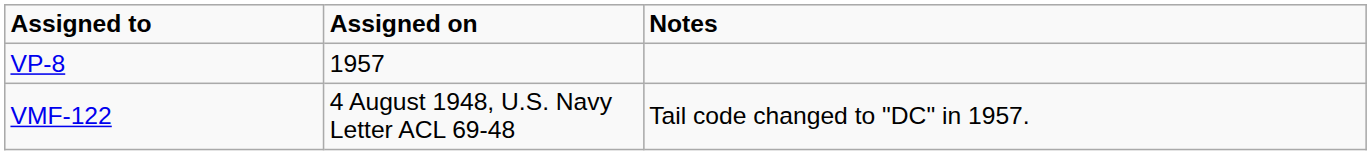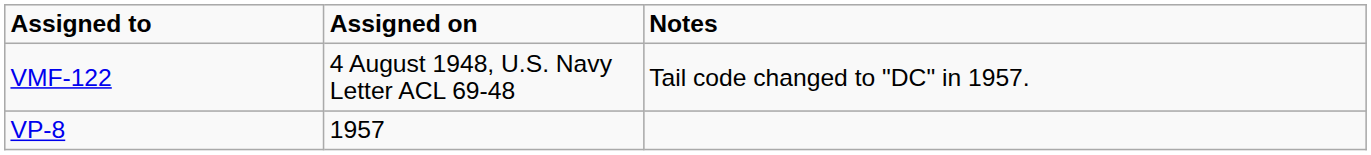rows swapped: VMF-122 <-> VP-8
